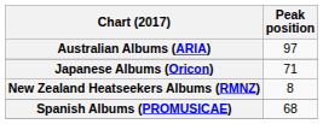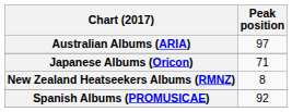Spanish Albums (PROMUSICAE) | Peak position: 68 -> 92
